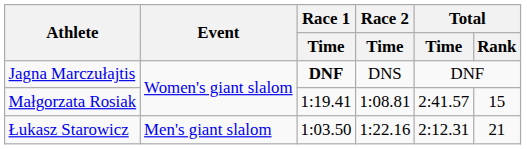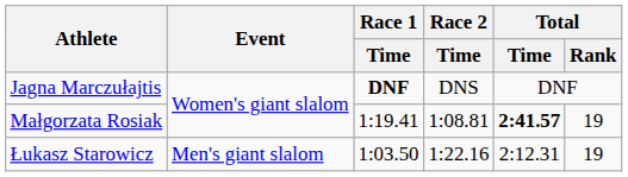Małgorzata Rosiak | Total / Time: normal -> bold
Małgorzata Rosiak | Total / Rank: 15 -> 19
Łukasz Starowicz | Total / Rank: 21 -> 19
